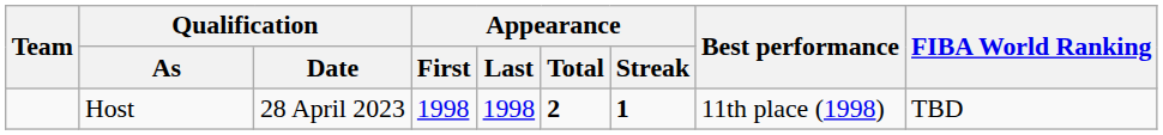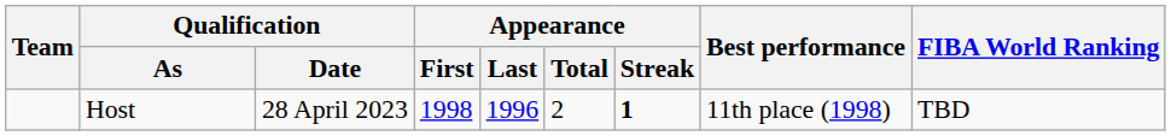Host | Appearance / Last: 1998 -> 1996
Host | Appearance / Total: bold -> normal
